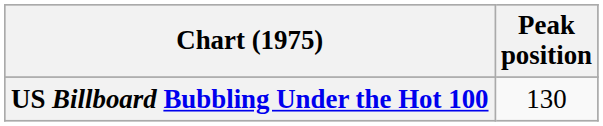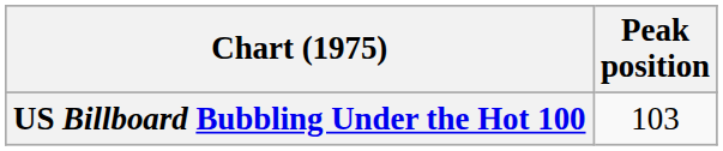US Billboard Bubbling Under the Hot 100 | Peak position: 130 -> 103
